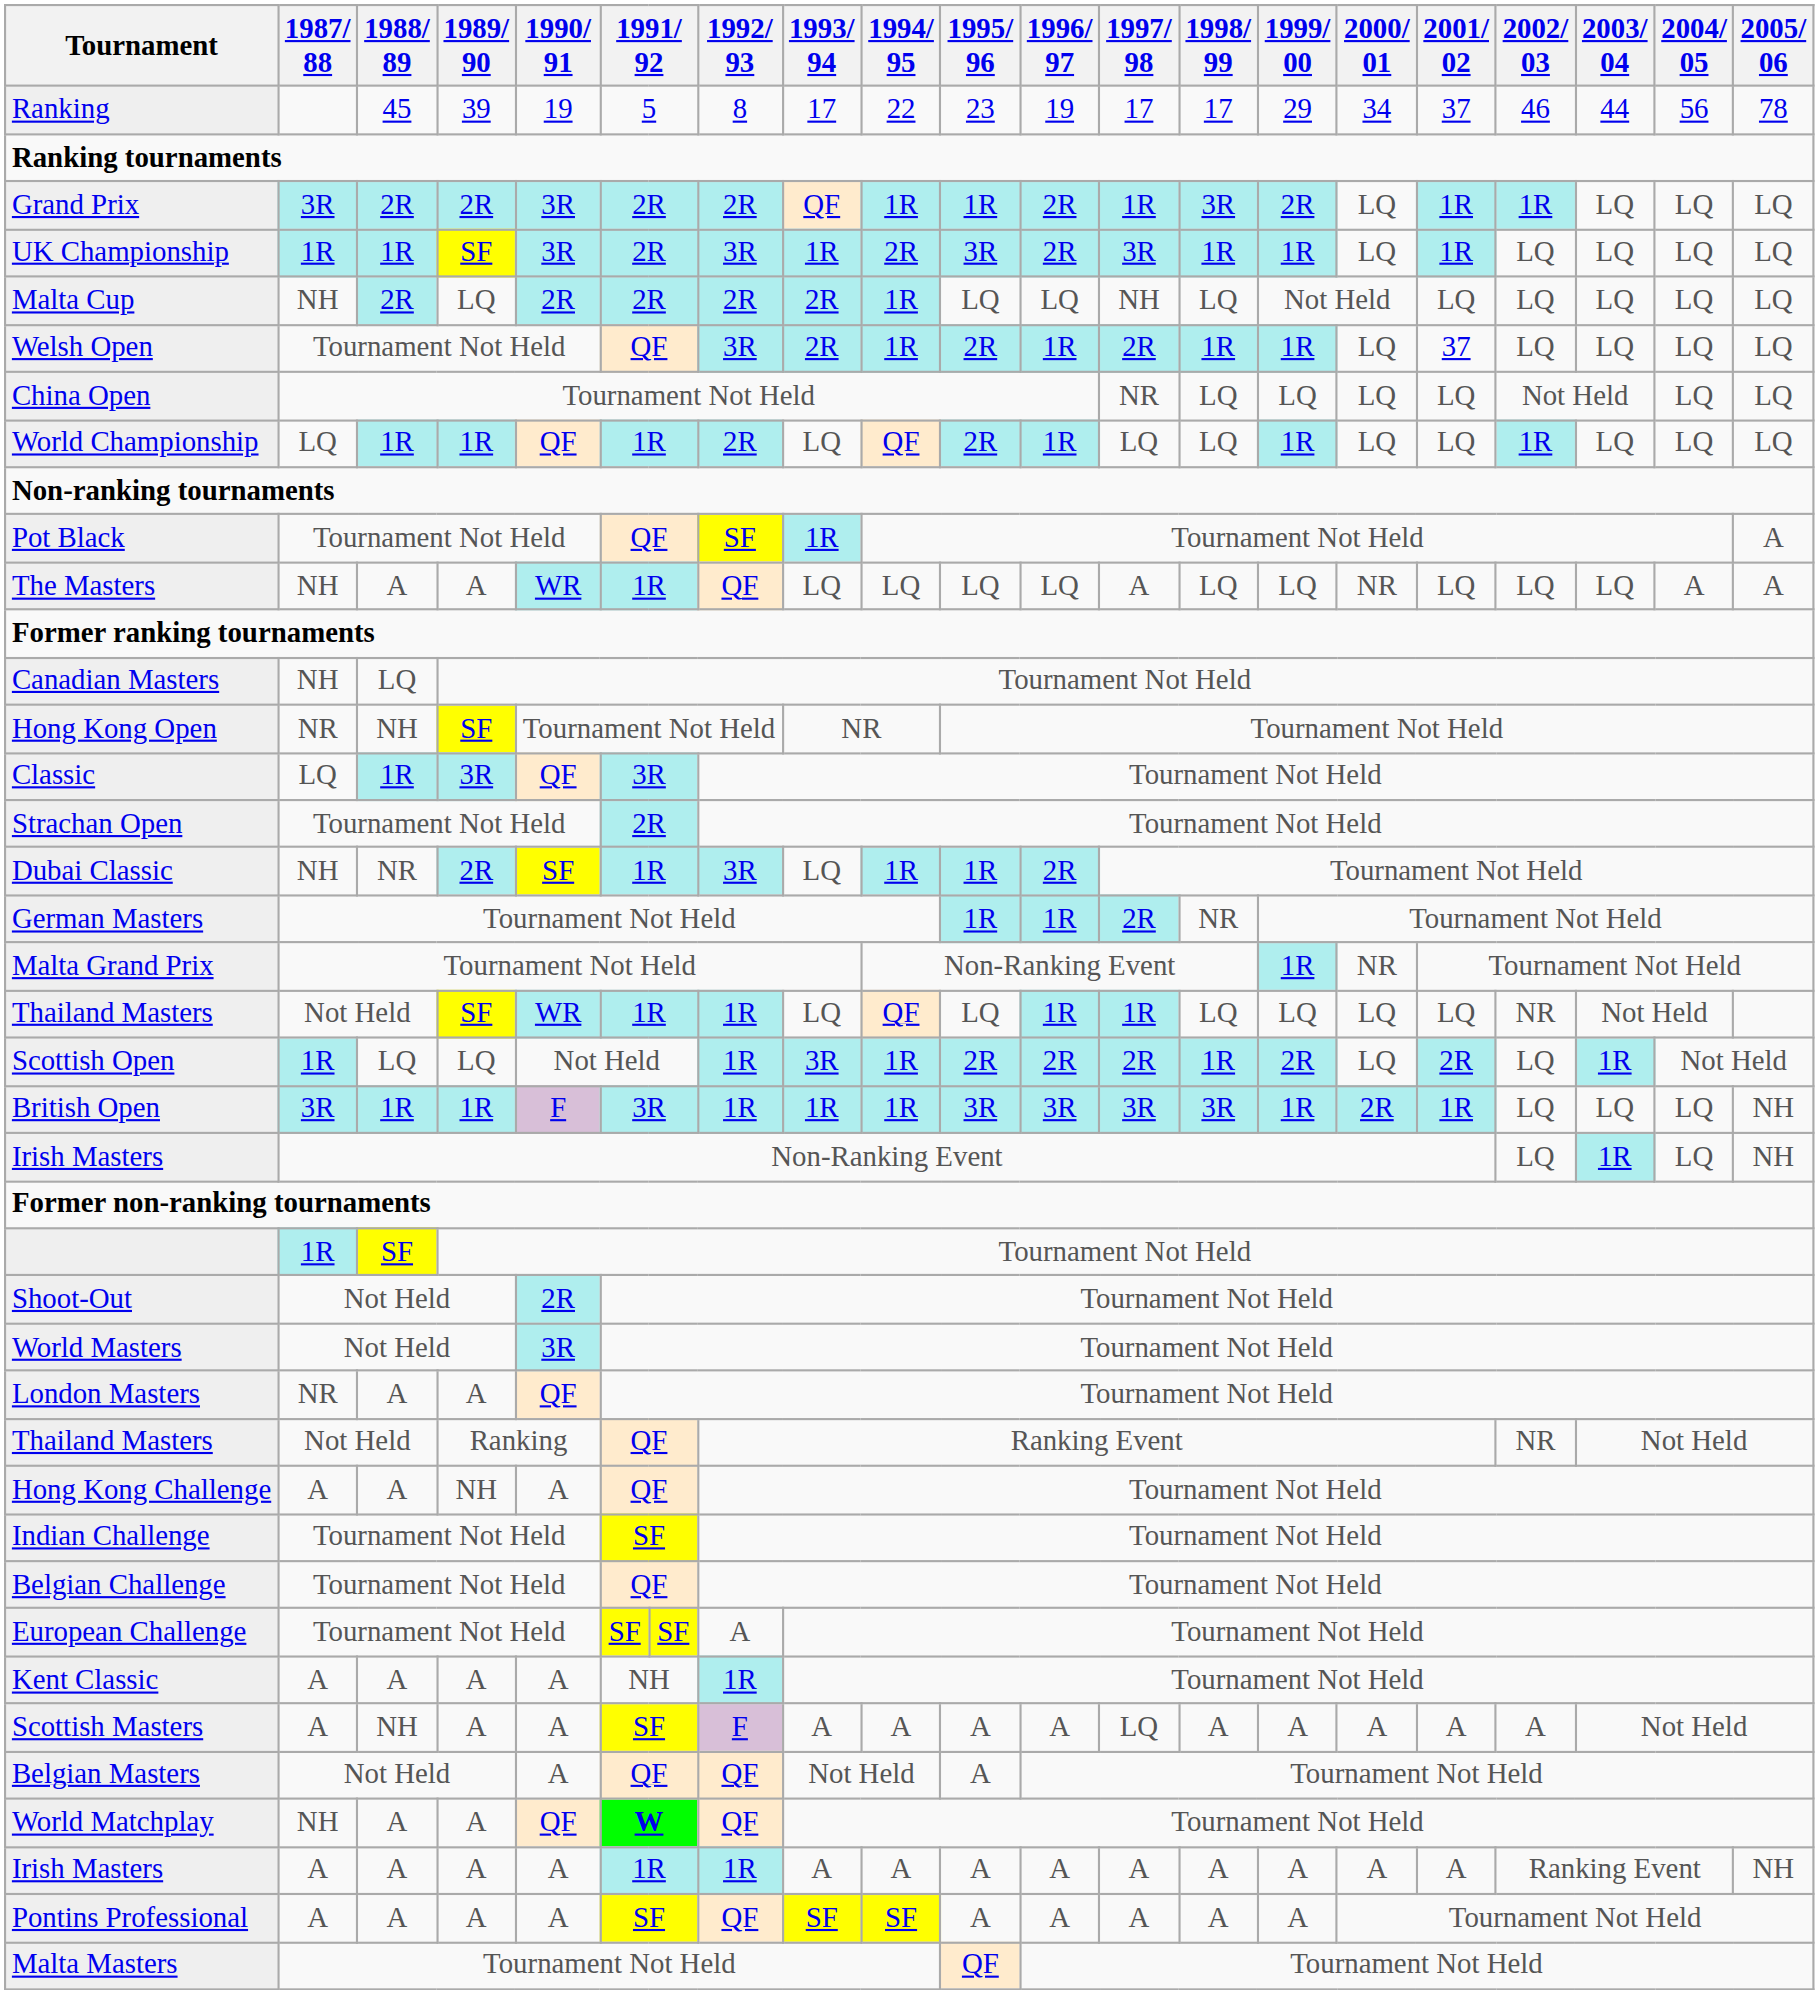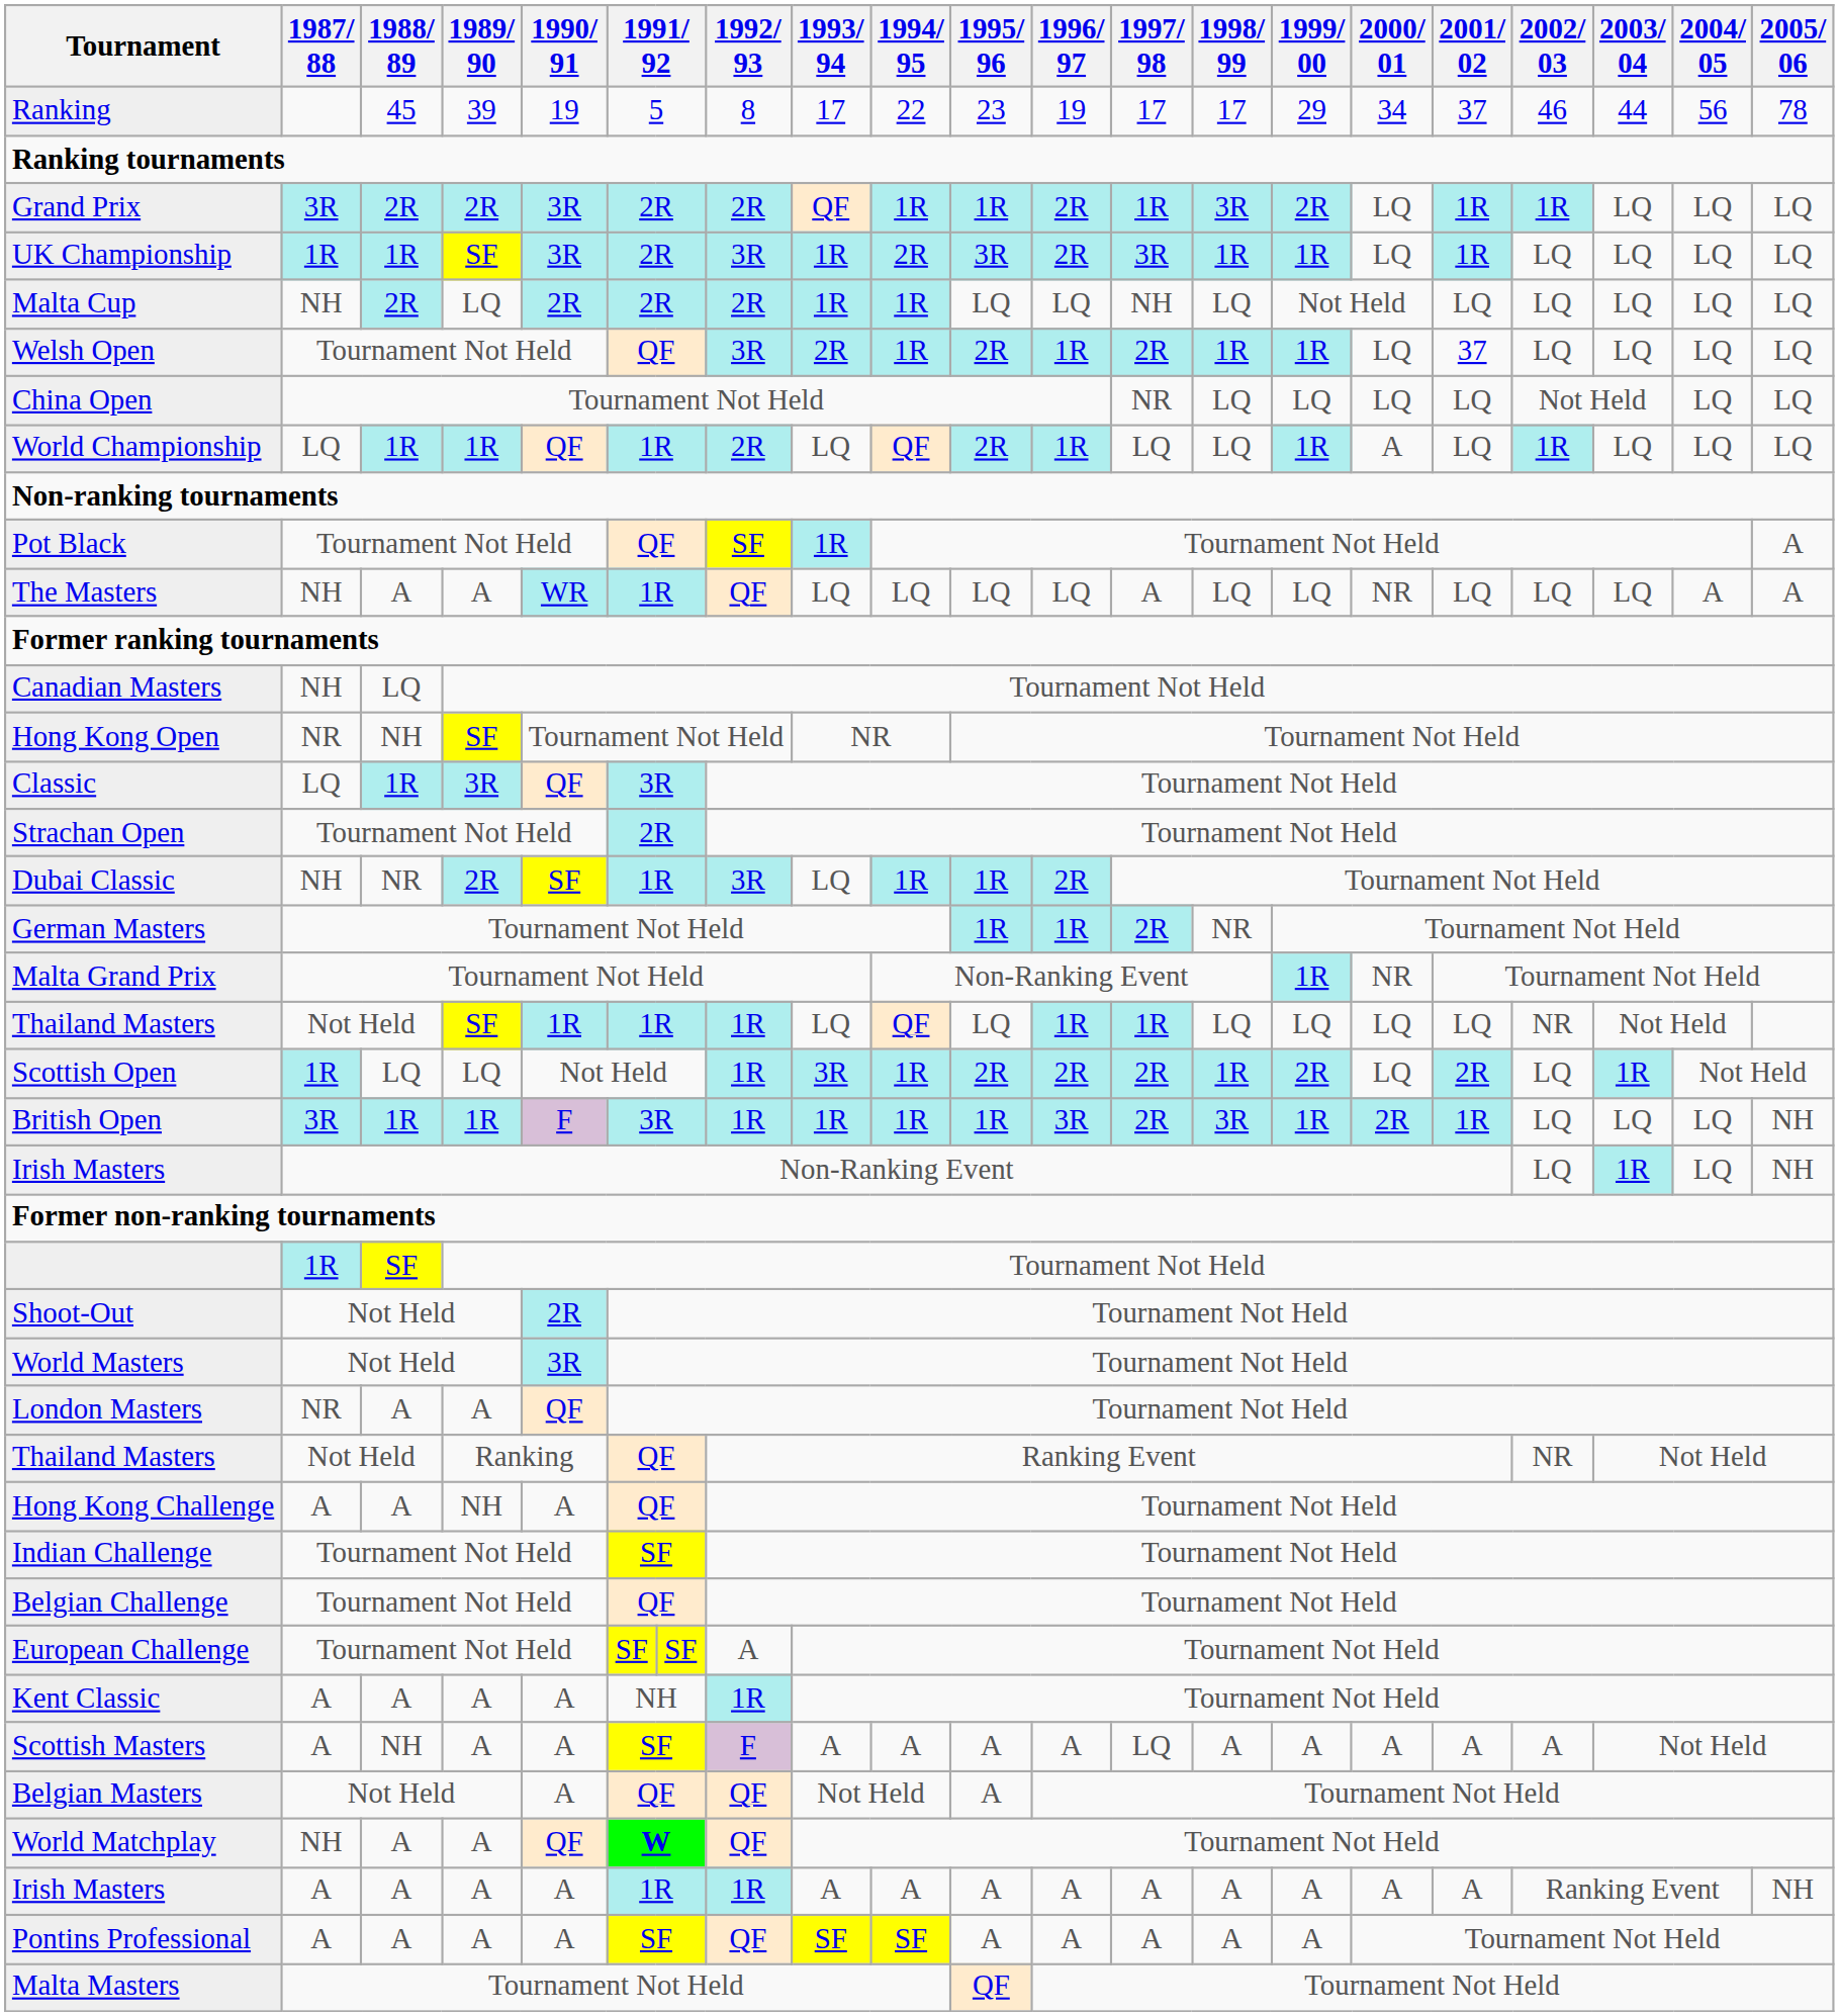Malta Cup | 1993/ 94: 2R -> 1R
World Championship | 2000/ 01: LQ -> A
Thailand Masters / SF | 1990/ 91: WR -> 1R
British Open | 1995/ 96: 3R -> 1R
British Open | 1997/ 98: 3R -> 2R
